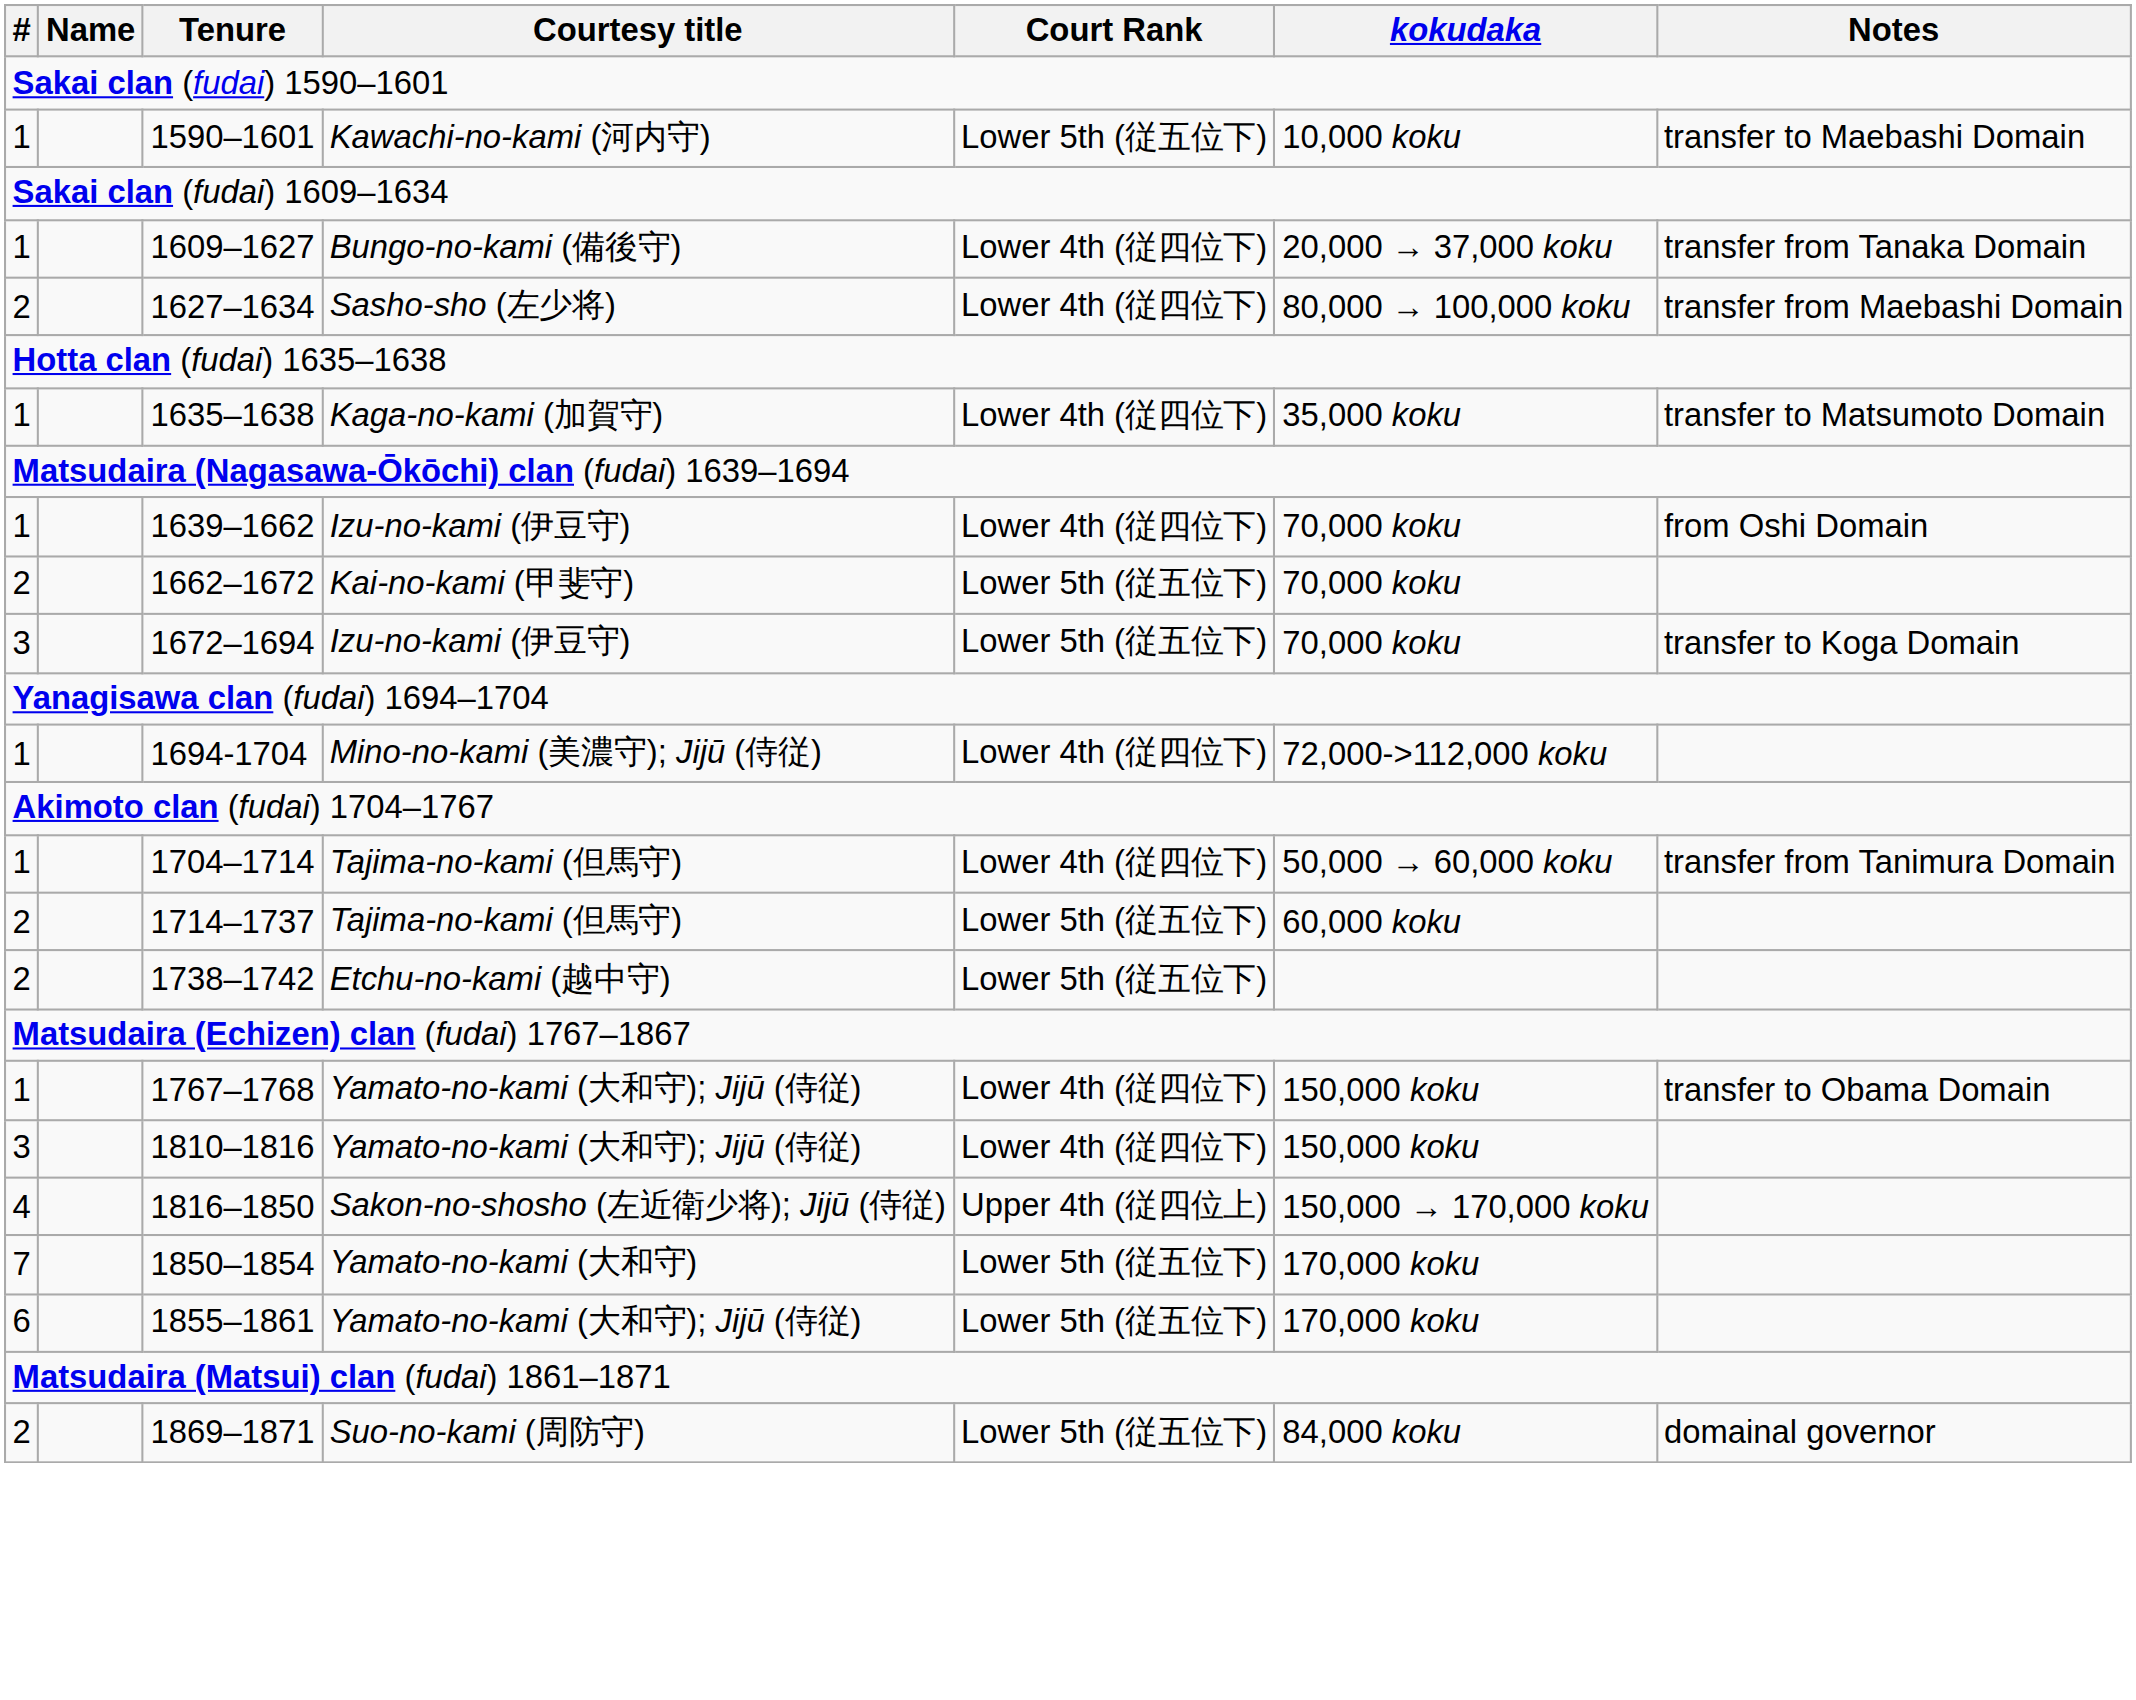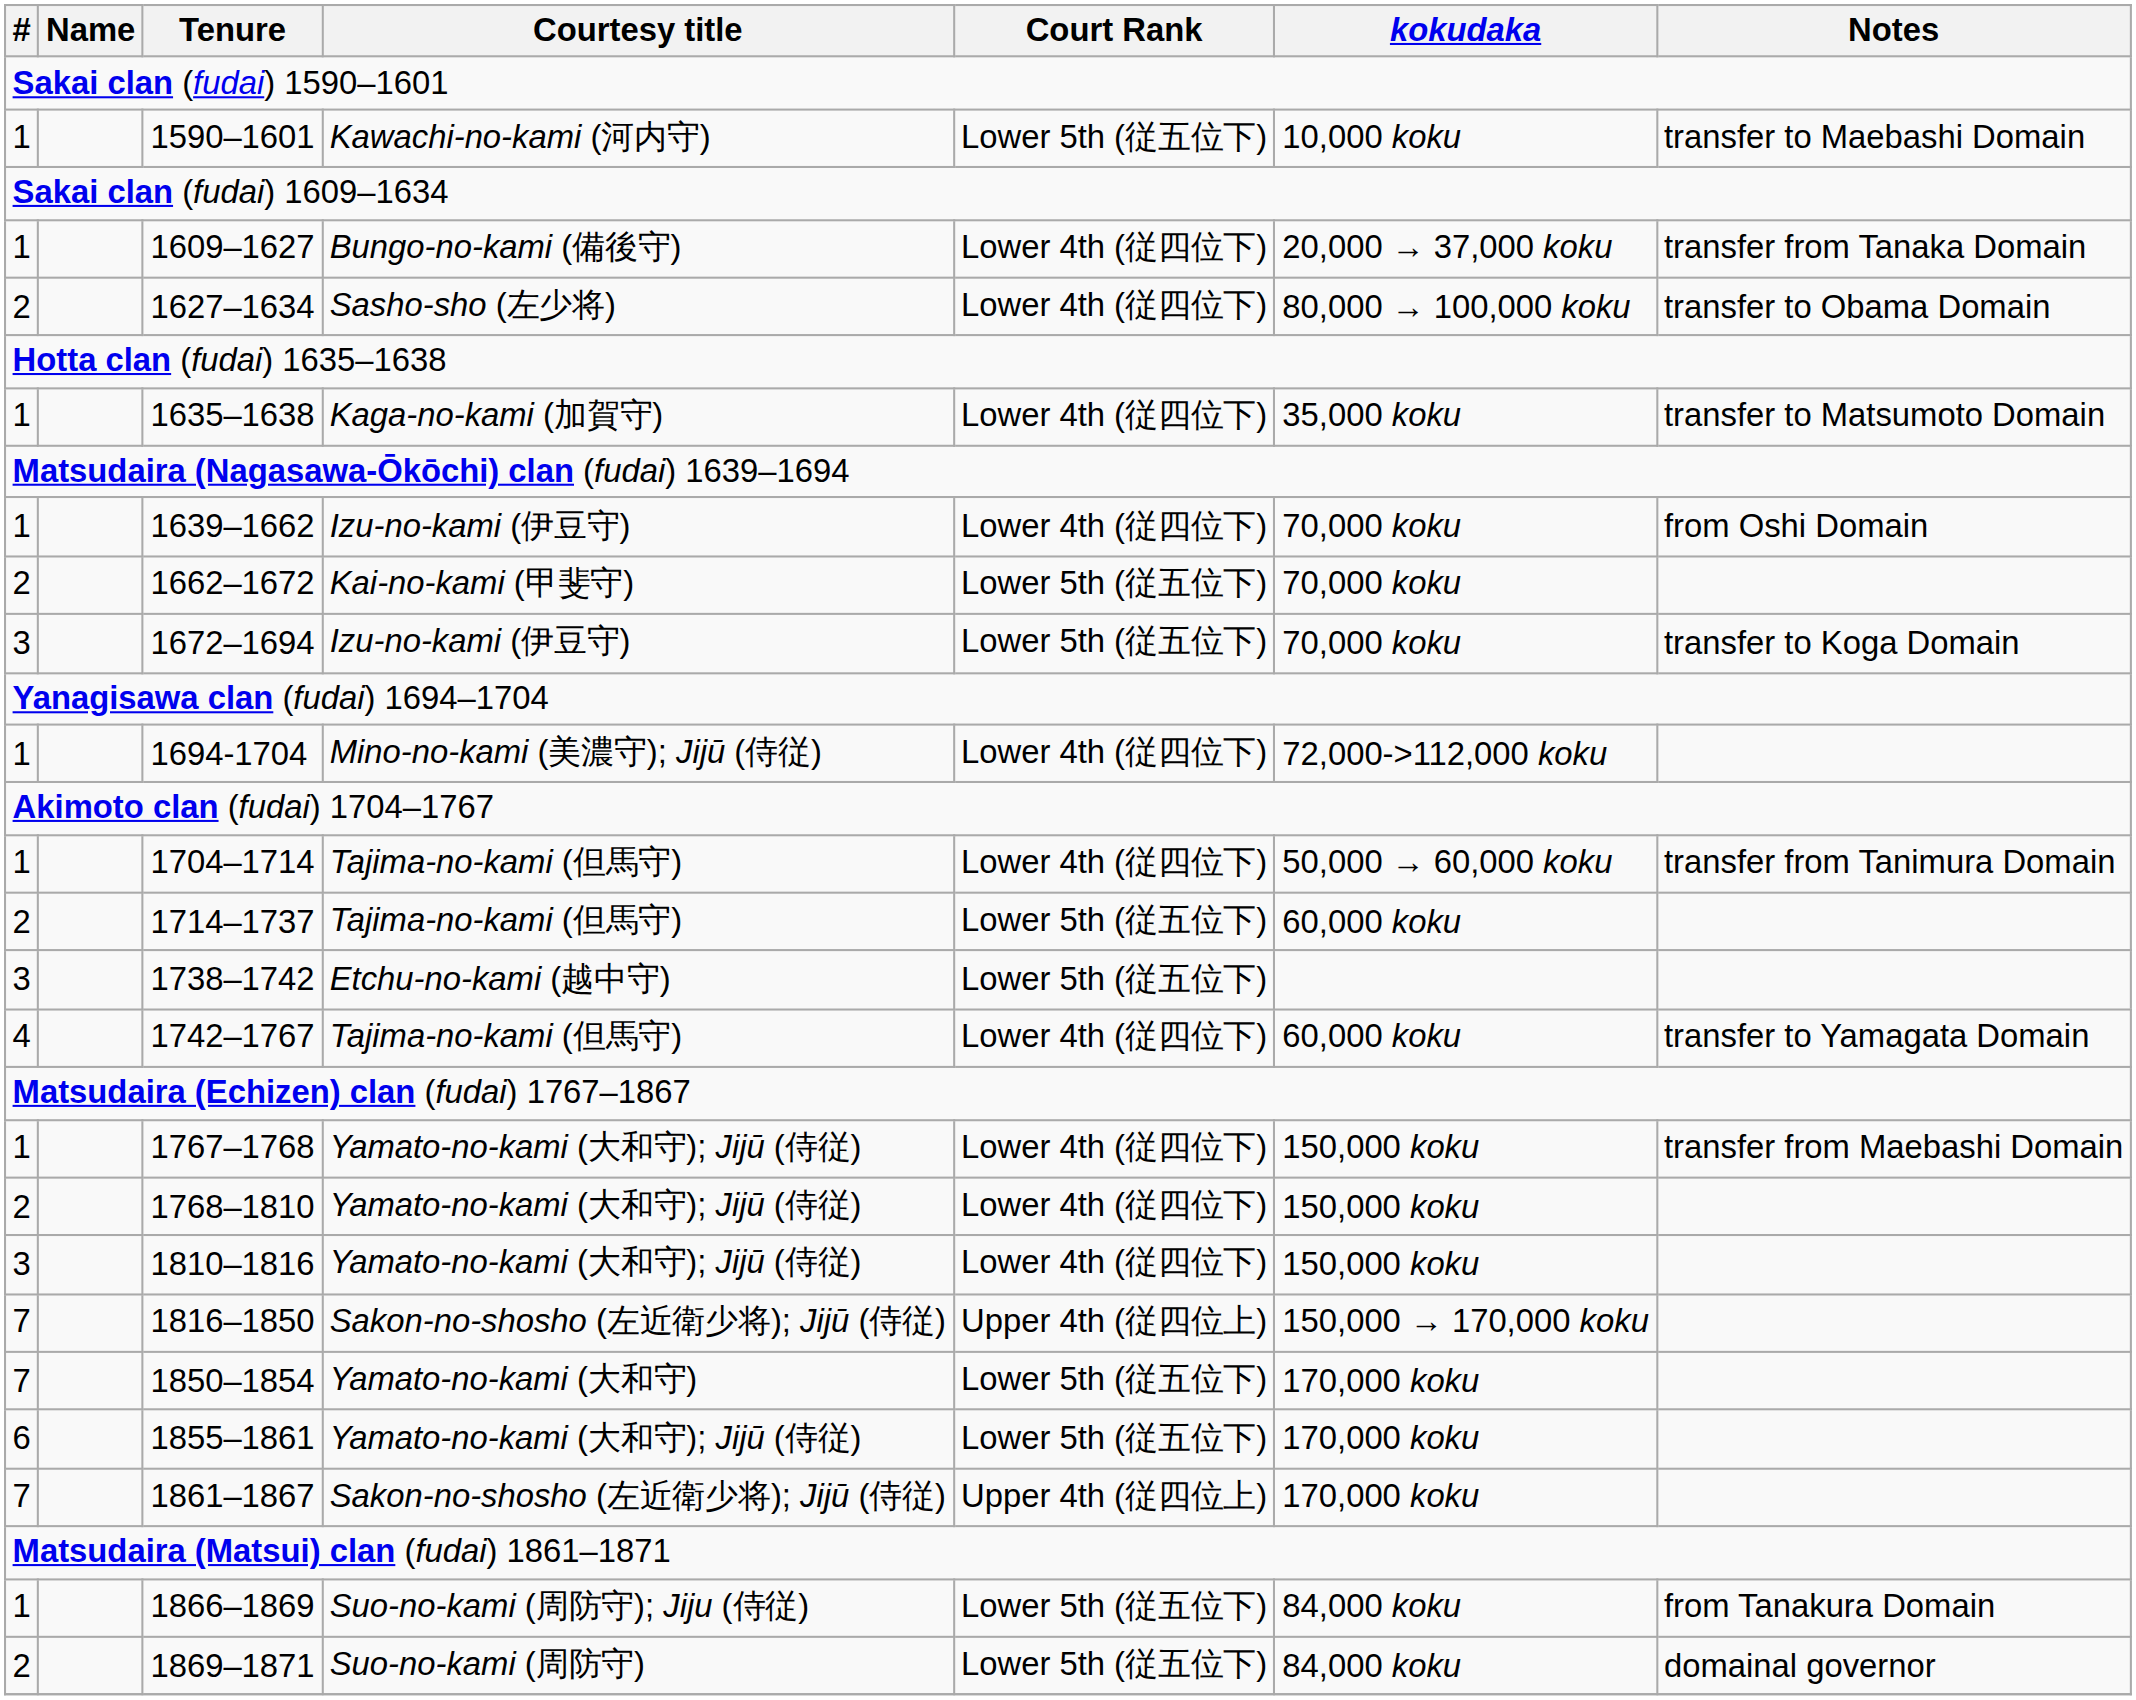1627–1634 | Notes: transfer from Maebashi Domain -> transfer to Obama Domain
1738–1742 | #: 2 -> 3
+ row: 4 | 1742–1767 | Tajima-no-kami (但馬守) | Lower 4th (従四位下) | 60,000 koku | transfer to Yamagata Domain
1767–1768 | Notes: transfer to Obama Domain -> transfer from Maebashi Domain
+ row: 2 | 1768–1810 | Yamato-no-kami (大和守); Jijū (侍従) | Lower 4th (従四位下) | 150,000 koku
1816–1850 | #: 4 -> 7
+ row: 7 | 1861–1867 | Sakon-no-shosho (左近衛少将); Jijū (侍従) | Upper 4th (従四位上) | 170,000 koku
+ row: 1 | 1866–1869 | Suo-no-kami (周防守); Jiju (侍従) | Lower 5th (従五位下) | 84,000 koku | from Tanakura Domain
